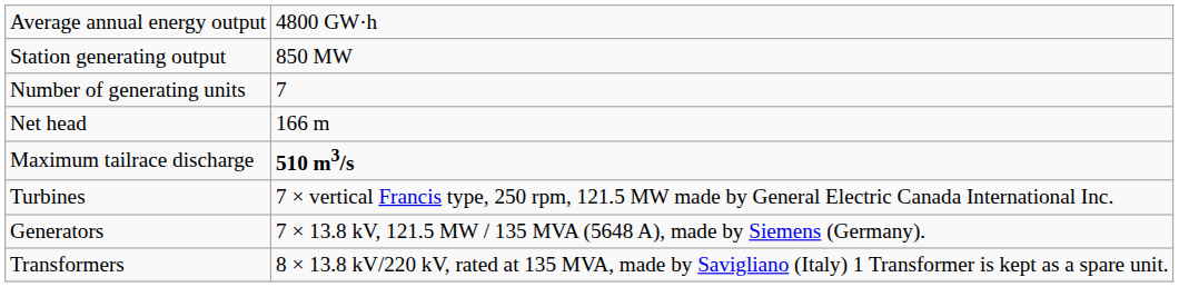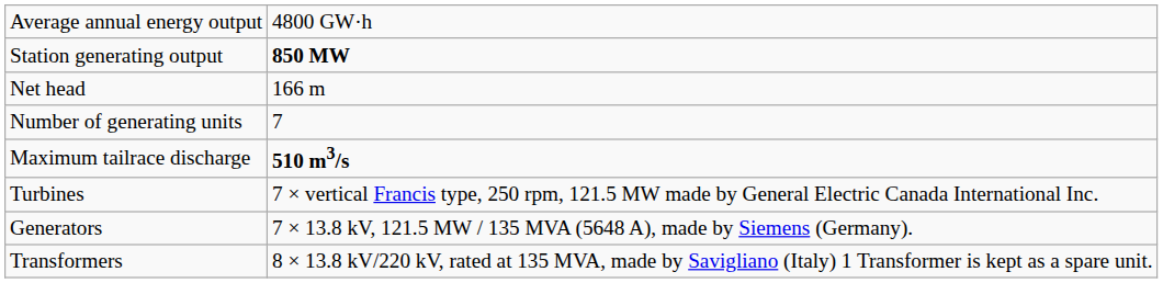Station generating output | column 2: normal -> bold
rows swapped: Number of generating units <-> Net head
